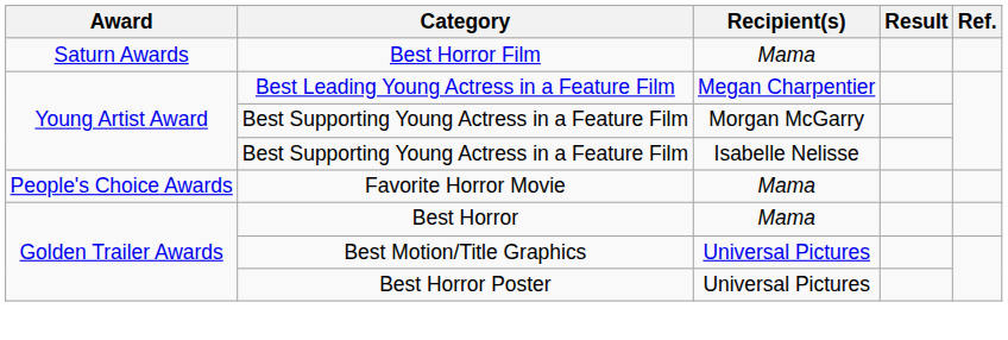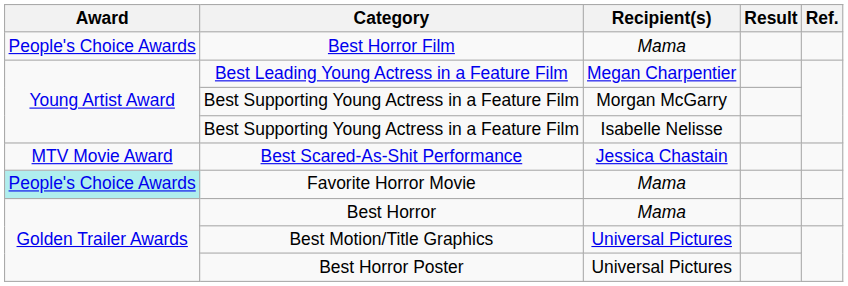Best Horror Film | Award: Saturn Awards -> People's Choice Awards
+ row: MTV Movie Award | Best Scared-As-Shit Performance | Jessica Chastain
Favorite Horror Movie | Award: no background -> paleturquoise background
